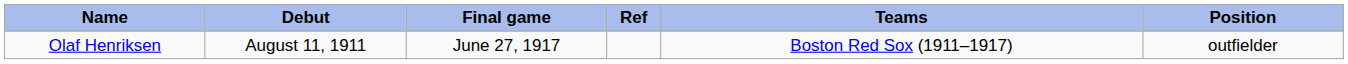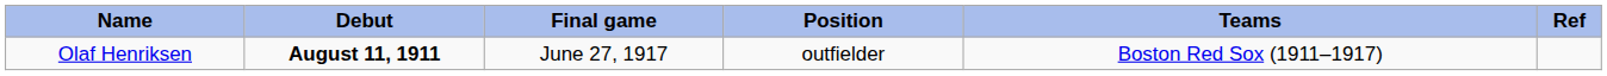columns swapped: Position <-> Ref
Olaf Henriksen | Debut: normal -> bold
